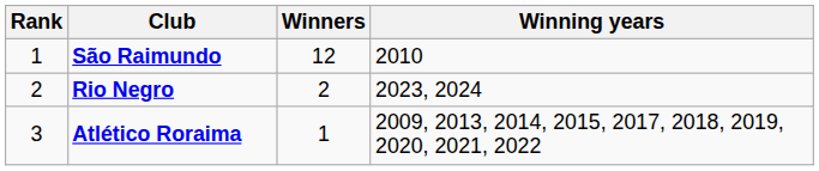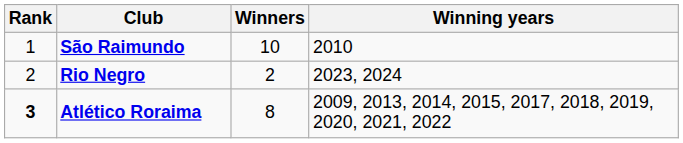São Raimundo | Winners: 12 -> 10
Atlético Roraima | Rank: normal -> bold
Atlético Roraima | Winners: 1 -> 8
